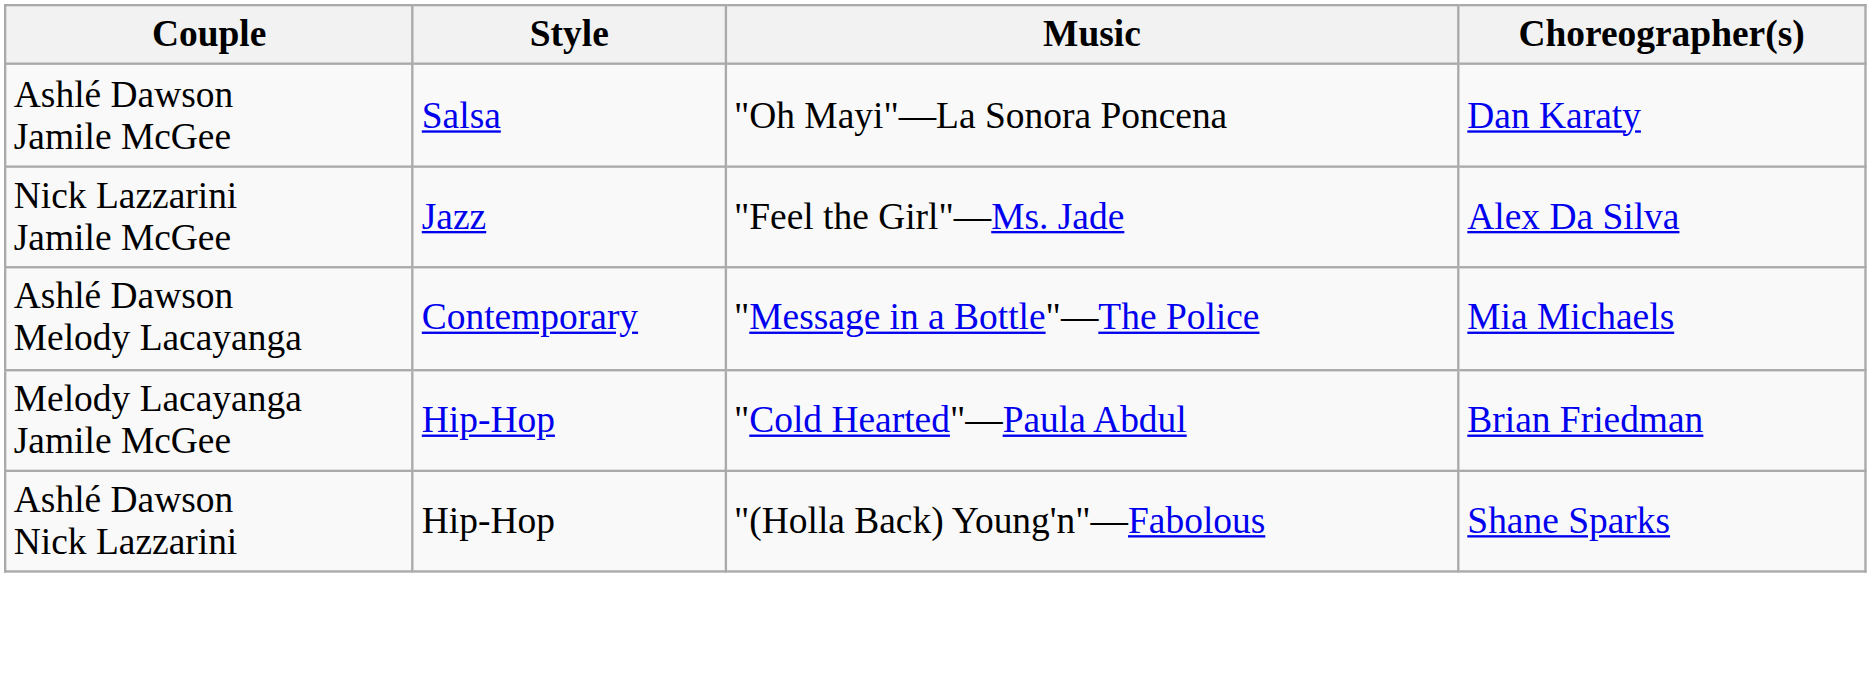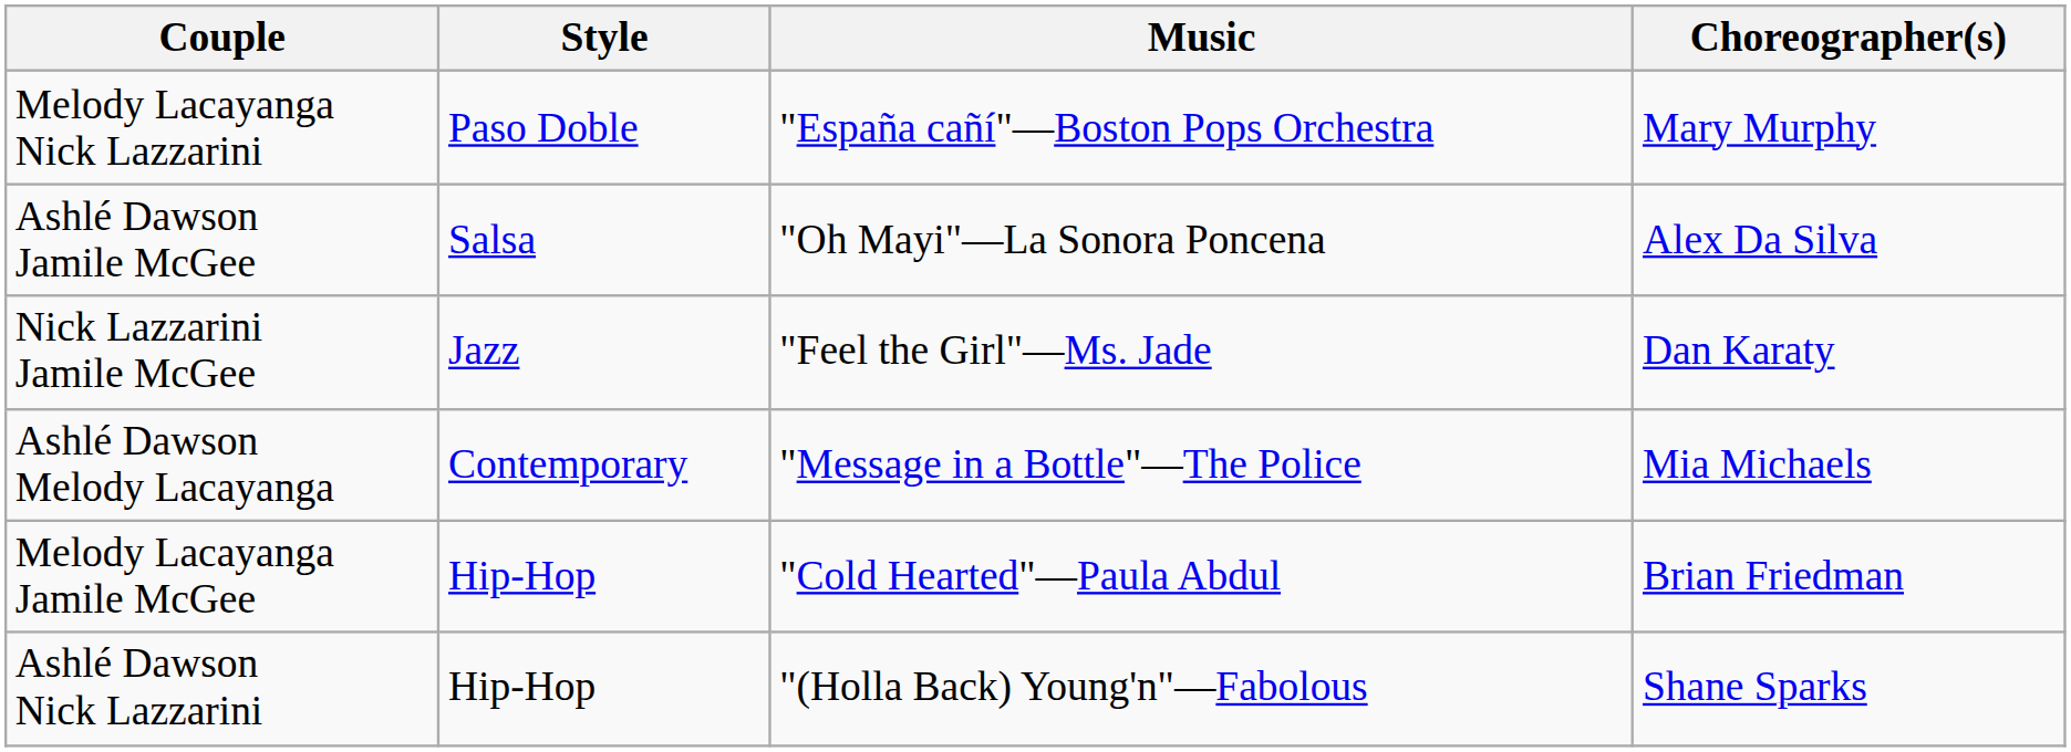+ row: Melody Lacayanga Nick Lazzarini | Paso Doble | "España cañí"—Boston Pops Orchestra | Mary Murphy
Ashlé Dawson Jamile McGee | Choreographer(s): Dan Karaty -> Alex Da Silva
Nick Lazzarini Jamile McGee | Choreographer(s): Alex Da Silva -> Dan Karaty
